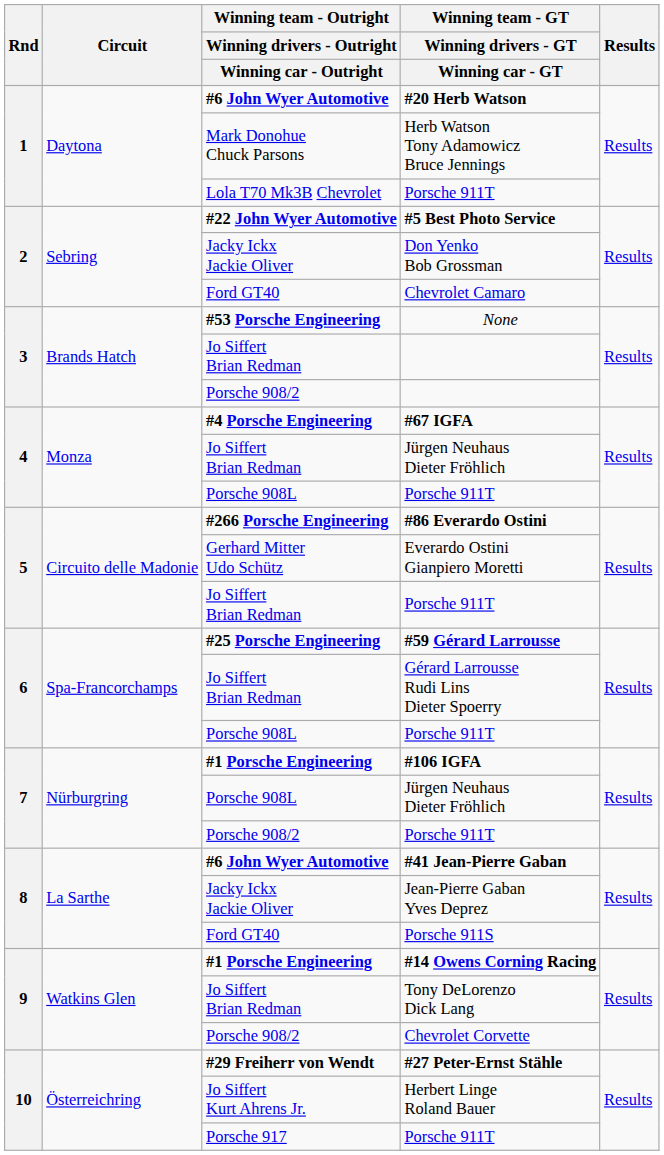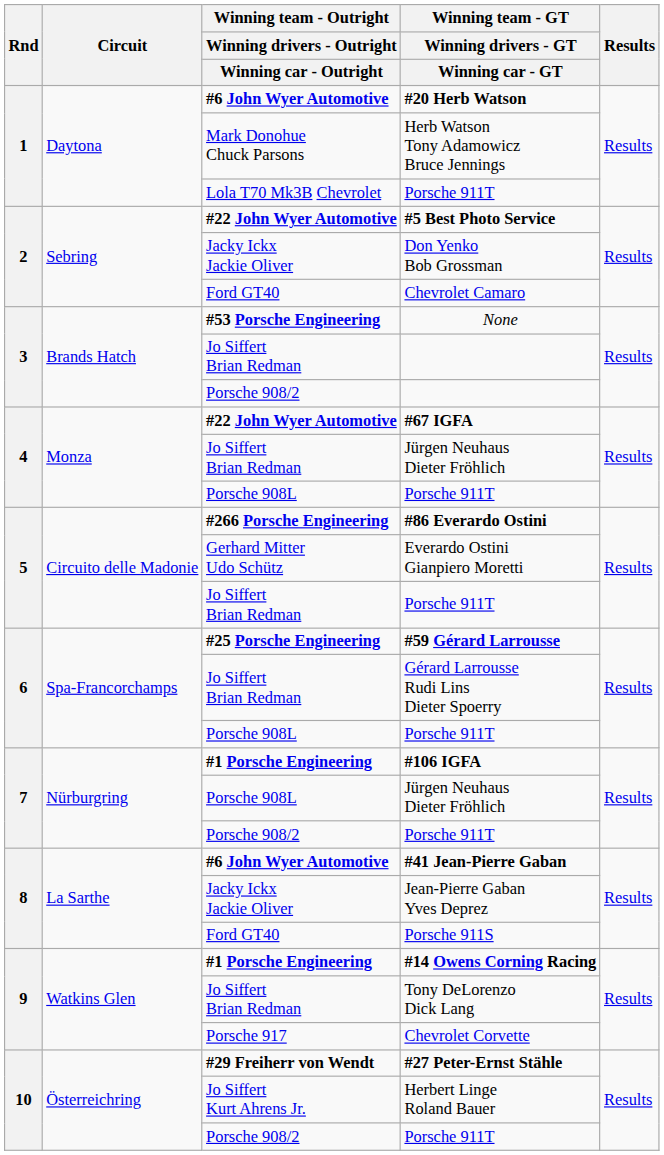#67 IGFA | column 3: #4 Porsche Engineering -> #22 John Wyer Automotive
Chevrolet Corvette | column 3: Porsche 908/2 -> Porsche 917
10 / Porsche 911T | column 3: Porsche 917 -> Porsche 908/2
